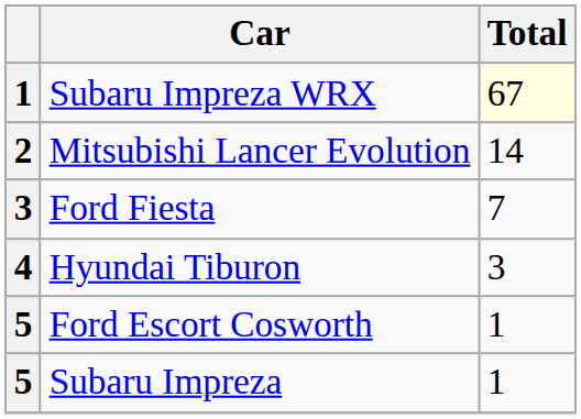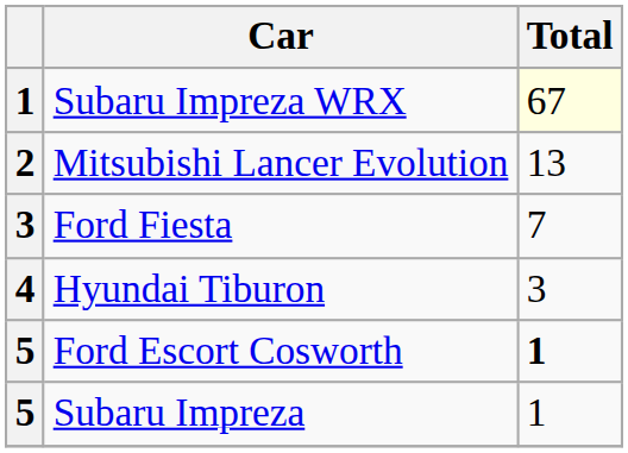Mitsubishi Lancer Evolution | Total: 14 -> 13
Ford Escort Cosworth | Total: normal -> bold
